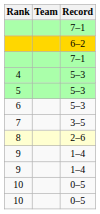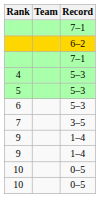- row: 8 | 2–6
